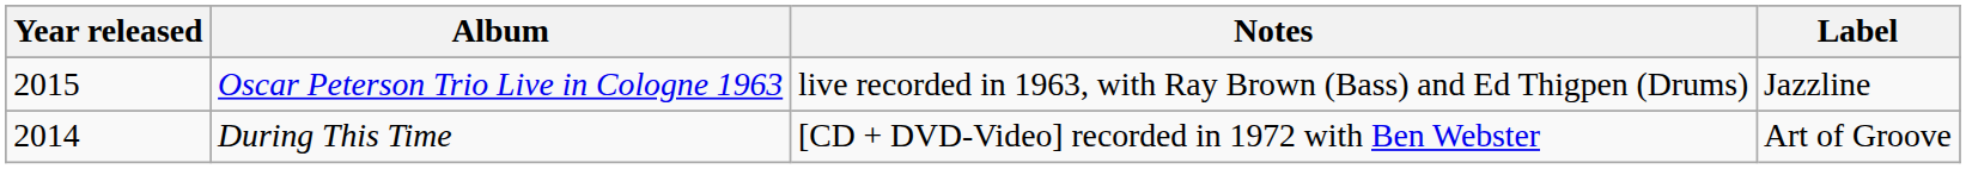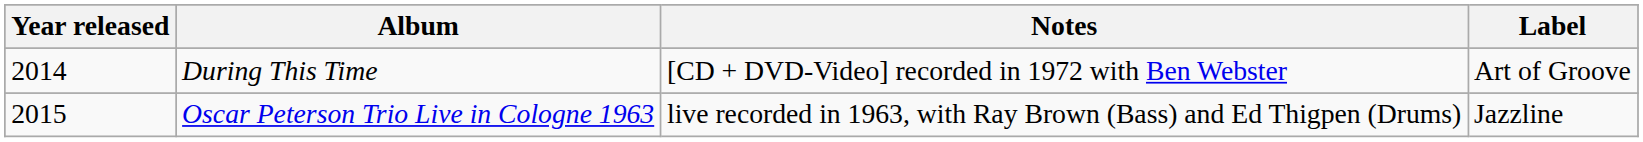rows swapped: During This Time <-> Oscar Peterson Trio Live in Cologne 1963
